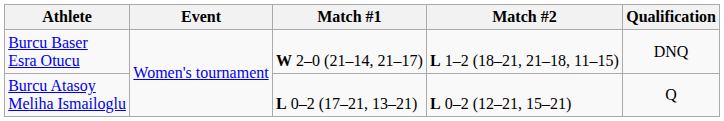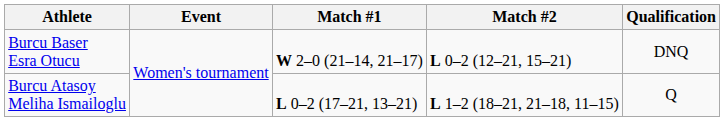Burcu Baser Esra Otucu | Match #2: L 1–2 (18–21, 21–18, 11–15) -> L 0–2 (12–21, 15–21)
Burcu Atasoy Meliha Ismailoglu | Match #2: L 0–2 (12–21, 15–21) -> L 1–2 (18–21, 21–18, 11–15)
